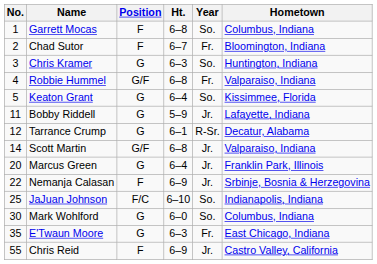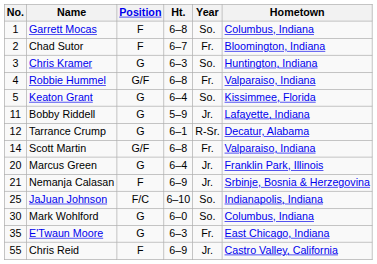Scott Martin | Year: Jr. -> Fr.
Nemanja Calasan | No.: 22 -> 21
